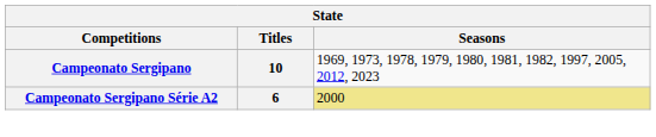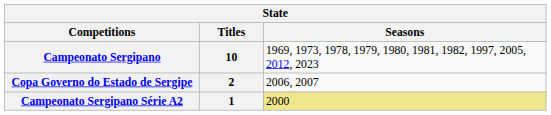+ row: Copa Governo do Estado de Sergipe | 2 | 2006, 2007
Campeonato Sergipano Série A2 | Titles: 6 -> 1
